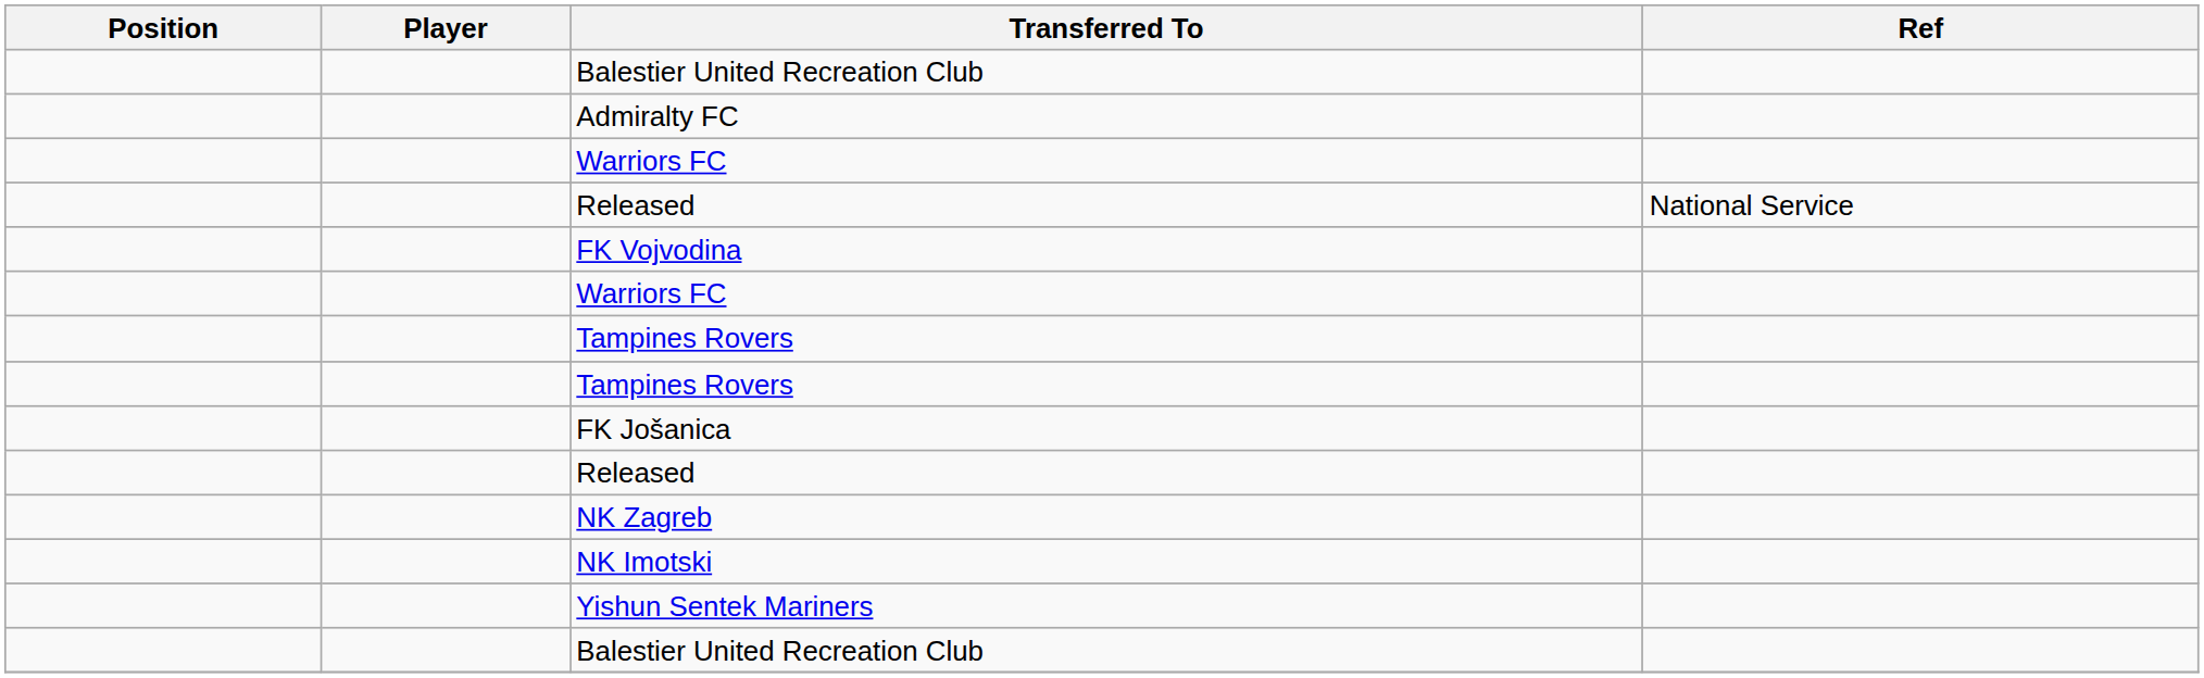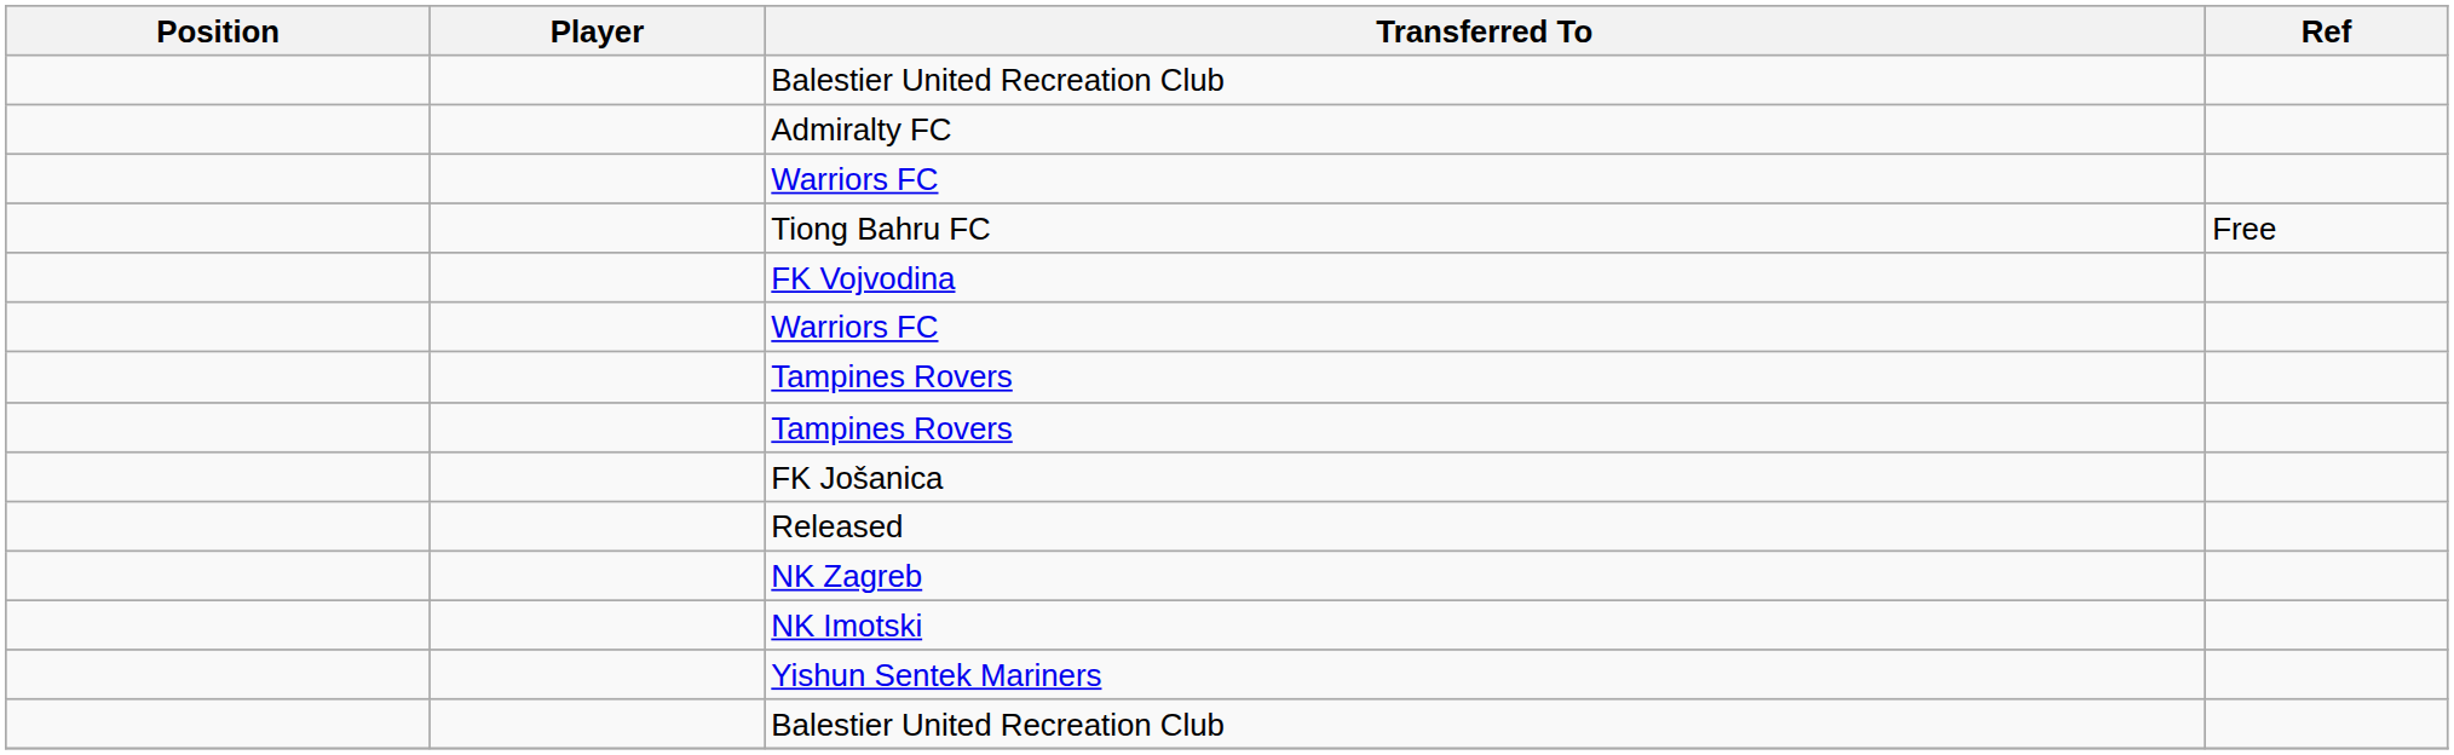- row: Released | National Service
+ row: Tiong Bahru FC | Free
